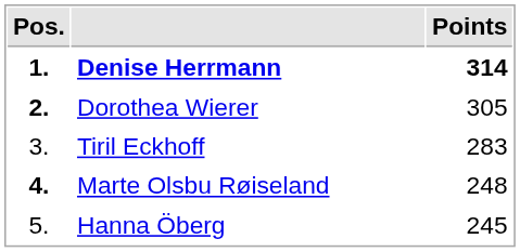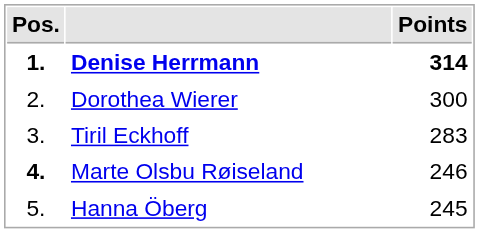Dorothea Wierer | Pos.: bold -> normal
Dorothea Wierer | Points: 305 -> 300
Marte Olsbu Røiseland | Points: 248 -> 246
